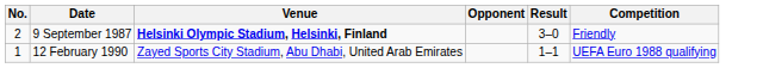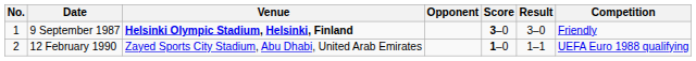+ column: Score | 3–0 | 1–0
9 September 1987 | No.: 2 -> 1
12 February 1990 | No.: 1 -> 2
